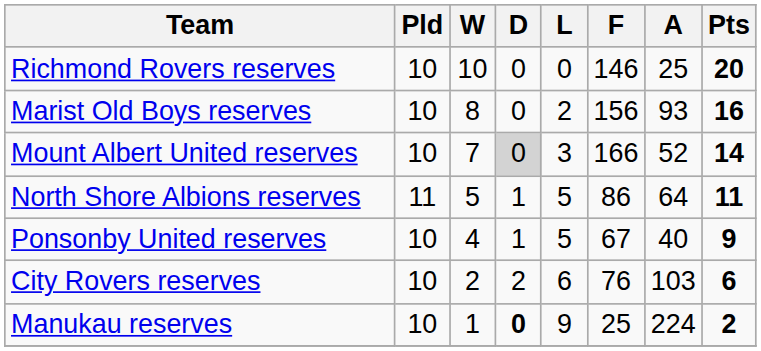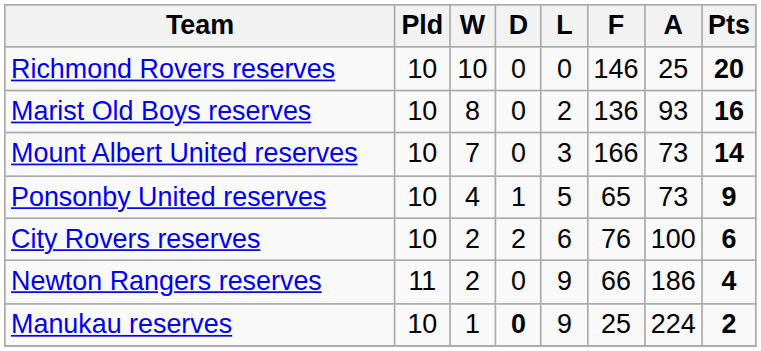Marist Old Boys reserves | F: 156 -> 136
Mount Albert United reserves | D: lightgrey background -> no background
Mount Albert United reserves | A: 52 -> 73
- row: North Shore Albions reserves | 11 | 5 | 1 | 5 | 86 | 64 | 11
Ponsonby United reserves | F: 67 -> 65
Ponsonby United reserves | A: 40 -> 73
City Rovers reserves | A: 103 -> 100
+ row: Newton Rangers reserves | 11 | 2 | 0 | 9 | 66 | 186 | 4
